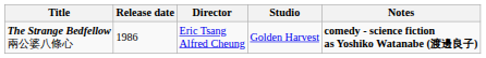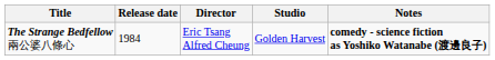The Strange Bedfellow 兩公婆八條心 | Release date: 1986 -> 1984
